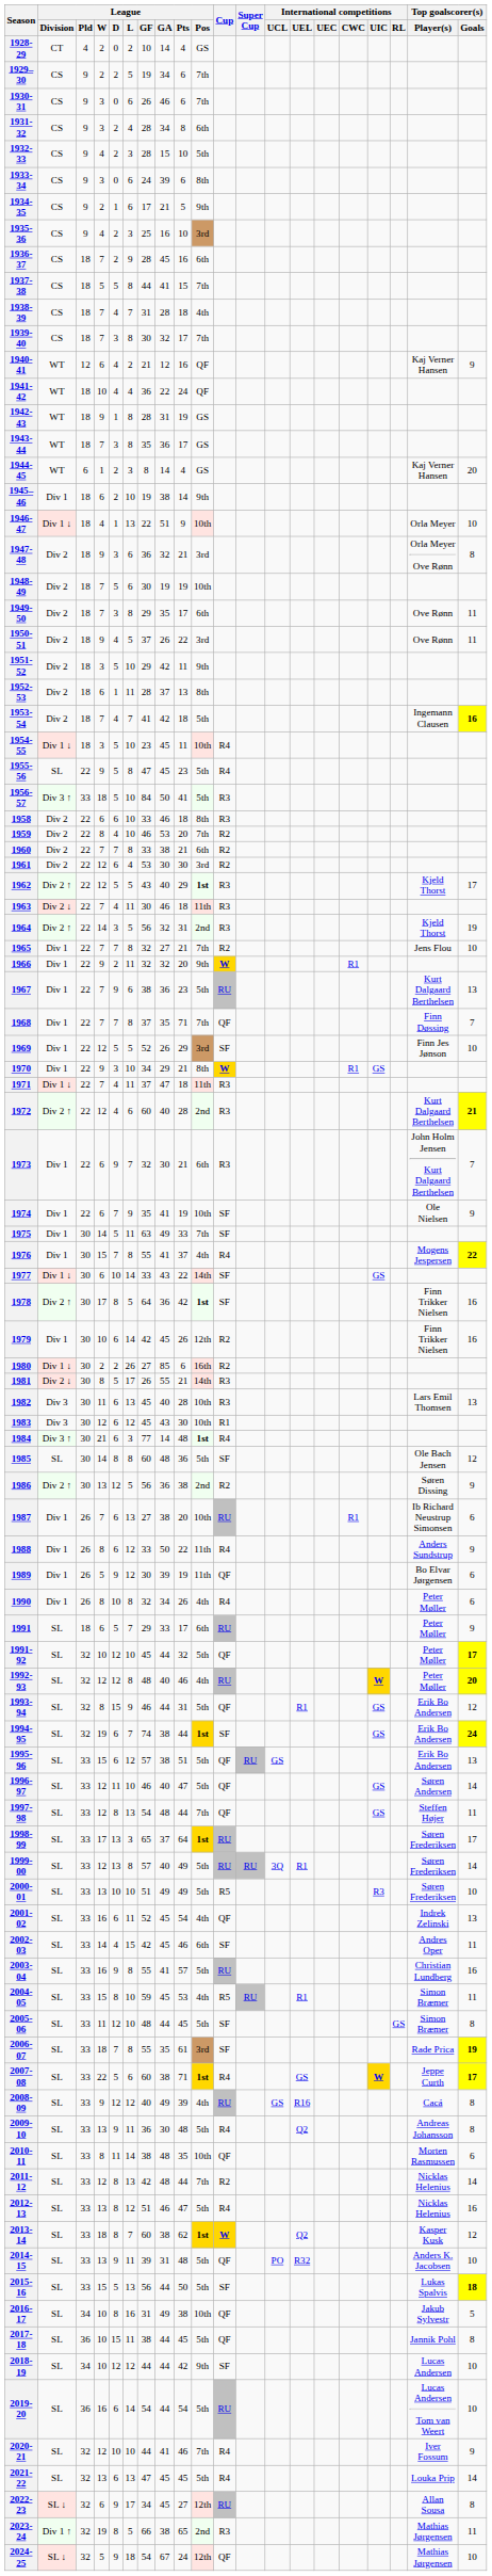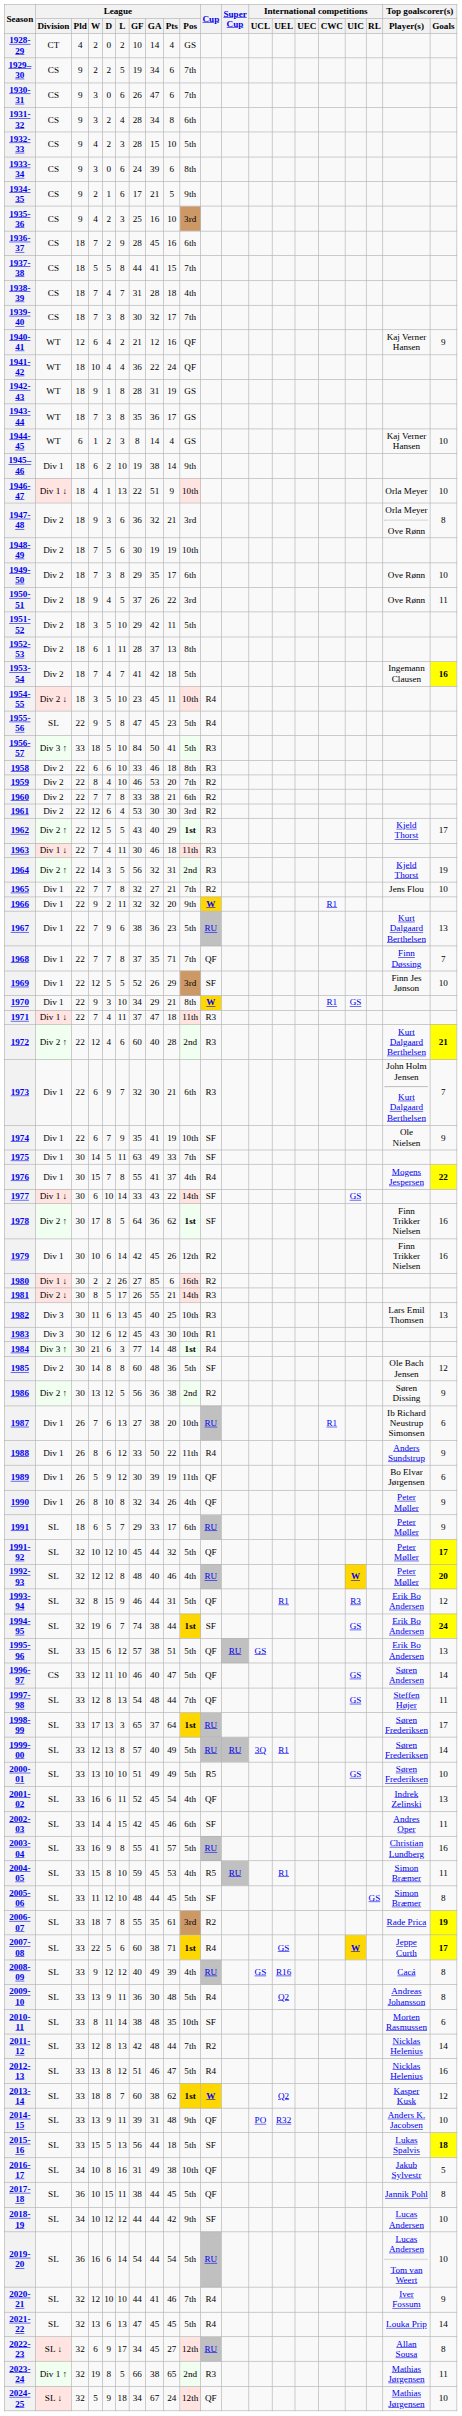1930-31 | League / GA: 46 -> 47
1944-45 | Top goalscorer(s) / Goals: 20 -> 10
1949-50 | Top goalscorer(s) / Goals: 11 -> 10
1951-52 | League / Pos: 9th -> 5th
1954-55 | League / Division: Div 1 ↓ -> Div 2 ↓
1963 | League / Division: Div 2 ↓ -> Div 1 ↓
1978 | League / Pts: 42 -> 62
1982 | League / Pts: 28 -> 25
1985 | League / Division: SL -> Div 2
1990 | Cup: R4 -> QF
1990 | Top goalscorer(s) / Goals: 6 -> 9
1993-94 | International competitions / UIC: GS -> R3
1996-97 | League / Division: SL -> CS
2000-01 | International competitions / UIC: R3 -> GS
2006-07 | Cup: SF -> R2
2010-11 | Cup: QF -> SF
2014-15 | League / Pos: 5th -> 9th
2015-16 | League / Pts: 50 -> 18
2024-25 | League / GF: 54 -> 34
